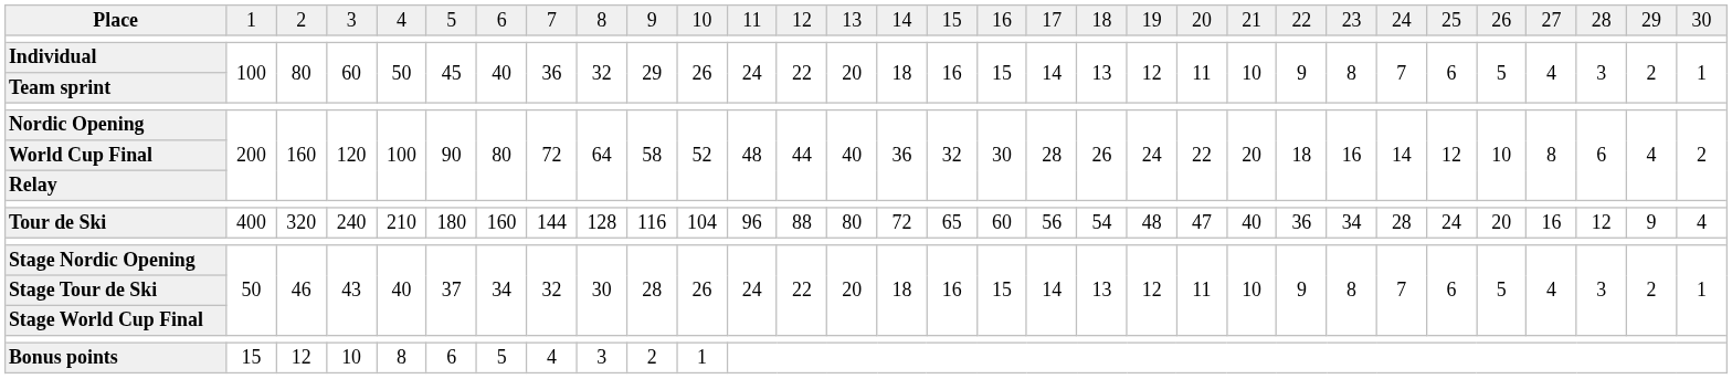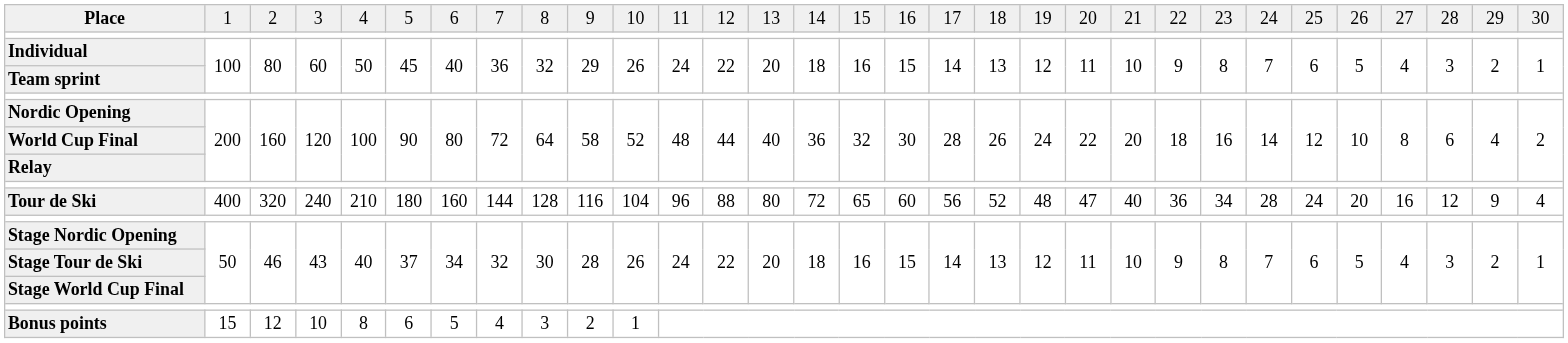Tour de Ski | column 19: 54 -> 52
